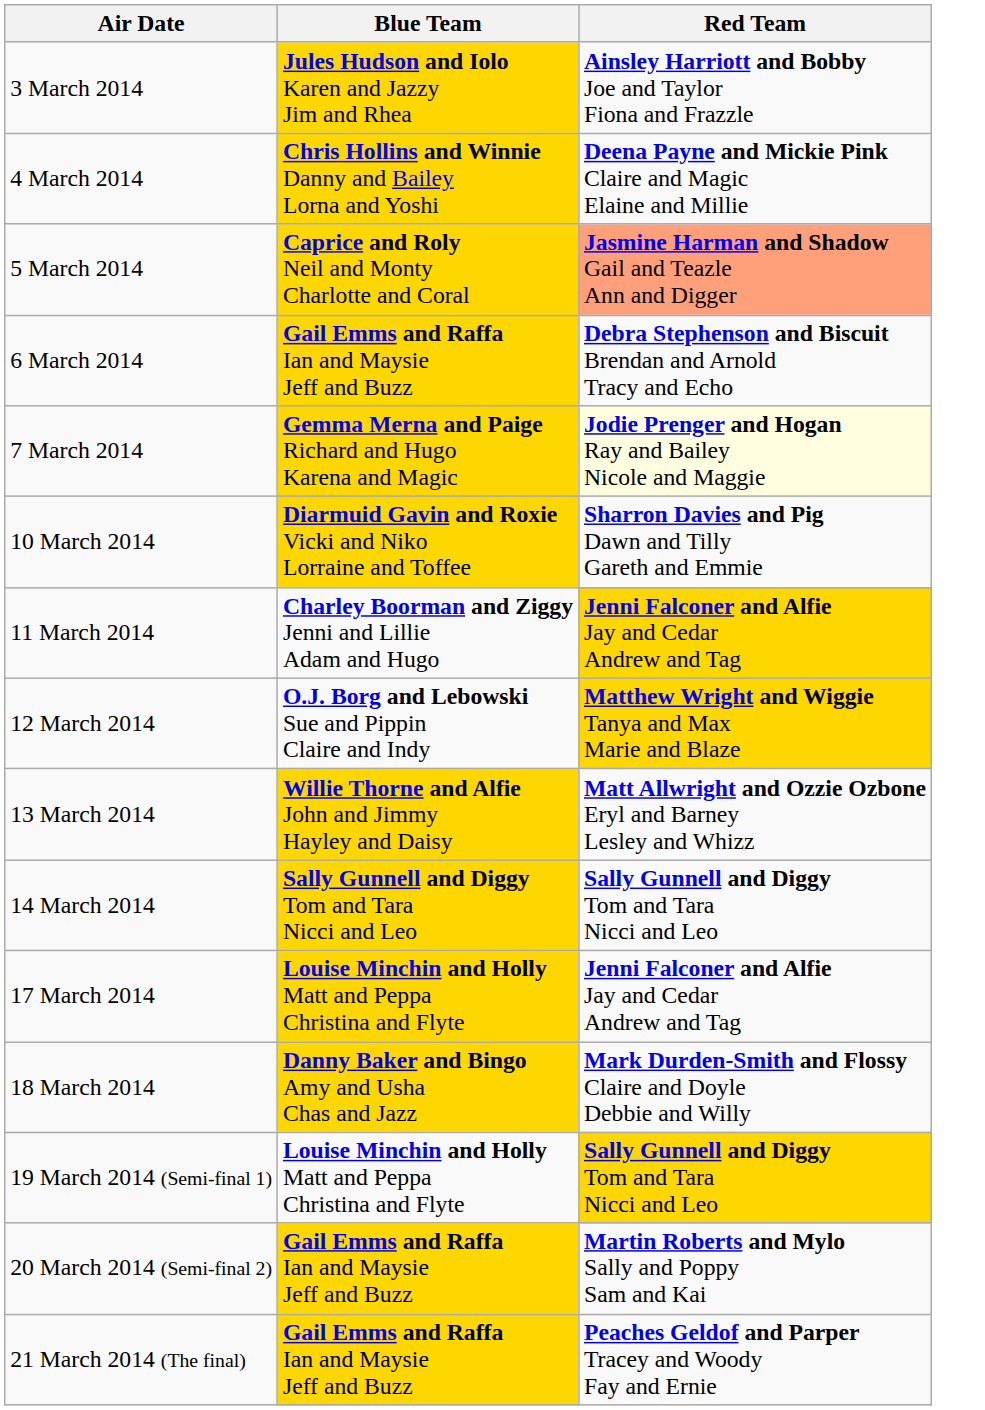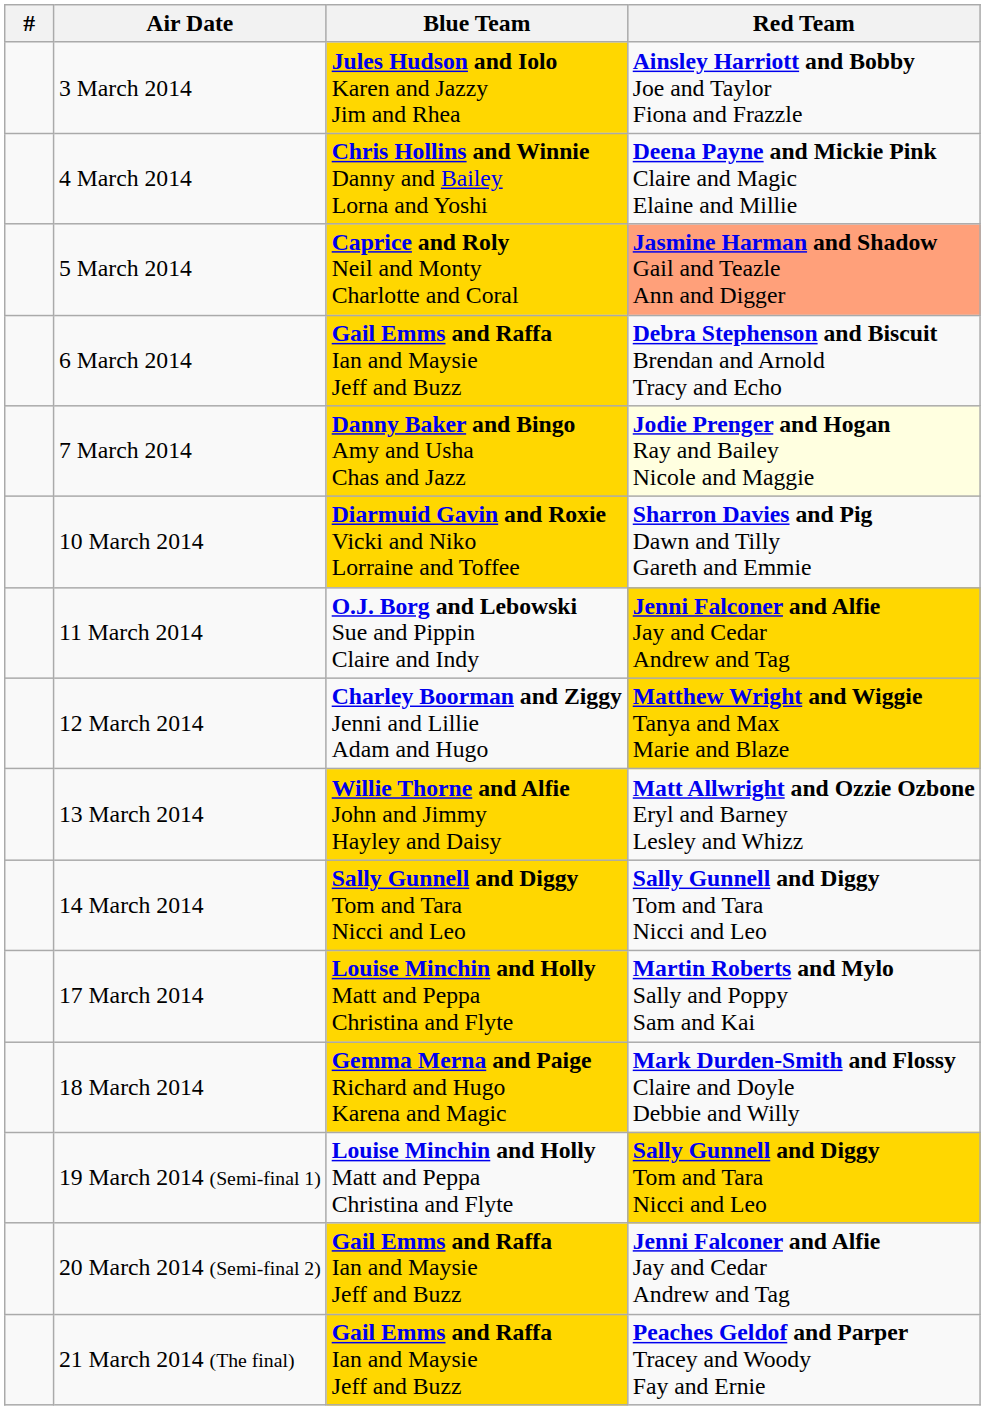+ column: #
7 March 2014 | Blue Team: Gemma Merna and Paige Richard and Hugo Karena and Magic -> Danny Baker and Bingo Amy and Usha Chas and Jazz
11 March 2014 | Blue Team: Charley Boorman and Ziggy Jenni and Lillie Adam and Hugo -> O.J. Borg and Lebowski Sue and Pippin Claire and Indy
12 March 2014 | Blue Team: O.J. Borg and Lebowski Sue and Pippin Claire and Indy -> Charley Boorman and Ziggy Jenni and Lillie Adam and Hugo
17 March 2014 | Red Team: Jenni Falconer and Alfie Jay and Cedar Andrew and Tag -> Martin Roberts and Mylo Sally and Poppy Sam and Kai
18 March 2014 | Blue Team: Danny Baker and Bingo Amy and Usha Chas and Jazz -> Gemma Merna and Paige Richard and Hugo Karena and Magic
20 March 2014 (Semi-final 2) | Red Team: Martin Roberts and Mylo Sally and Poppy Sam and Kai -> Jenni Falconer and Alfie Jay and Cedar Andrew and Tag
